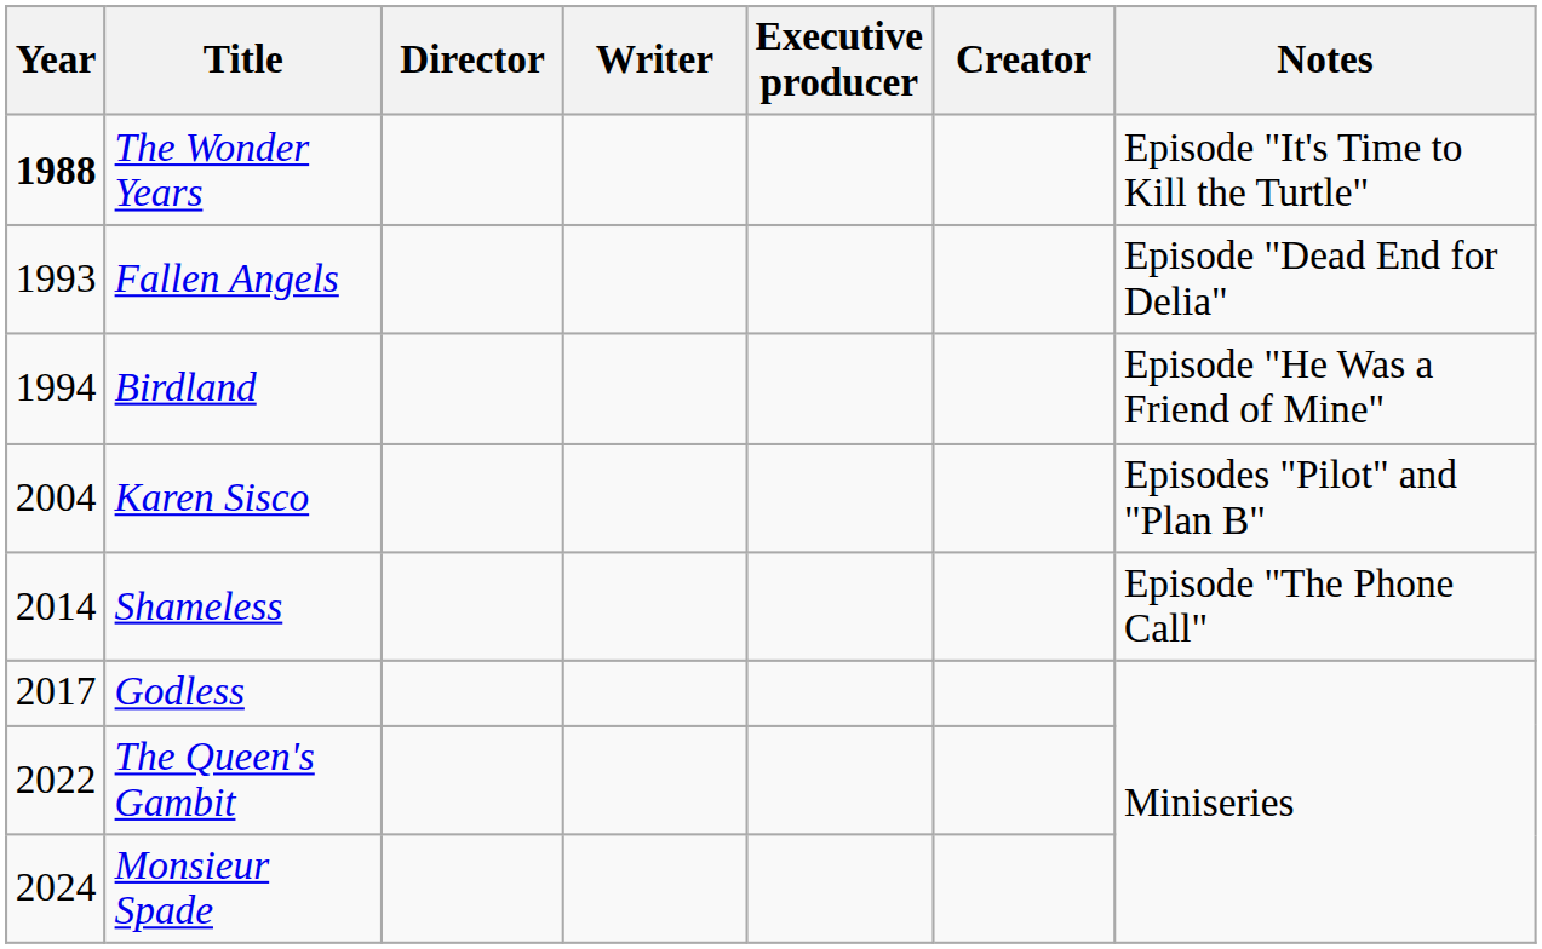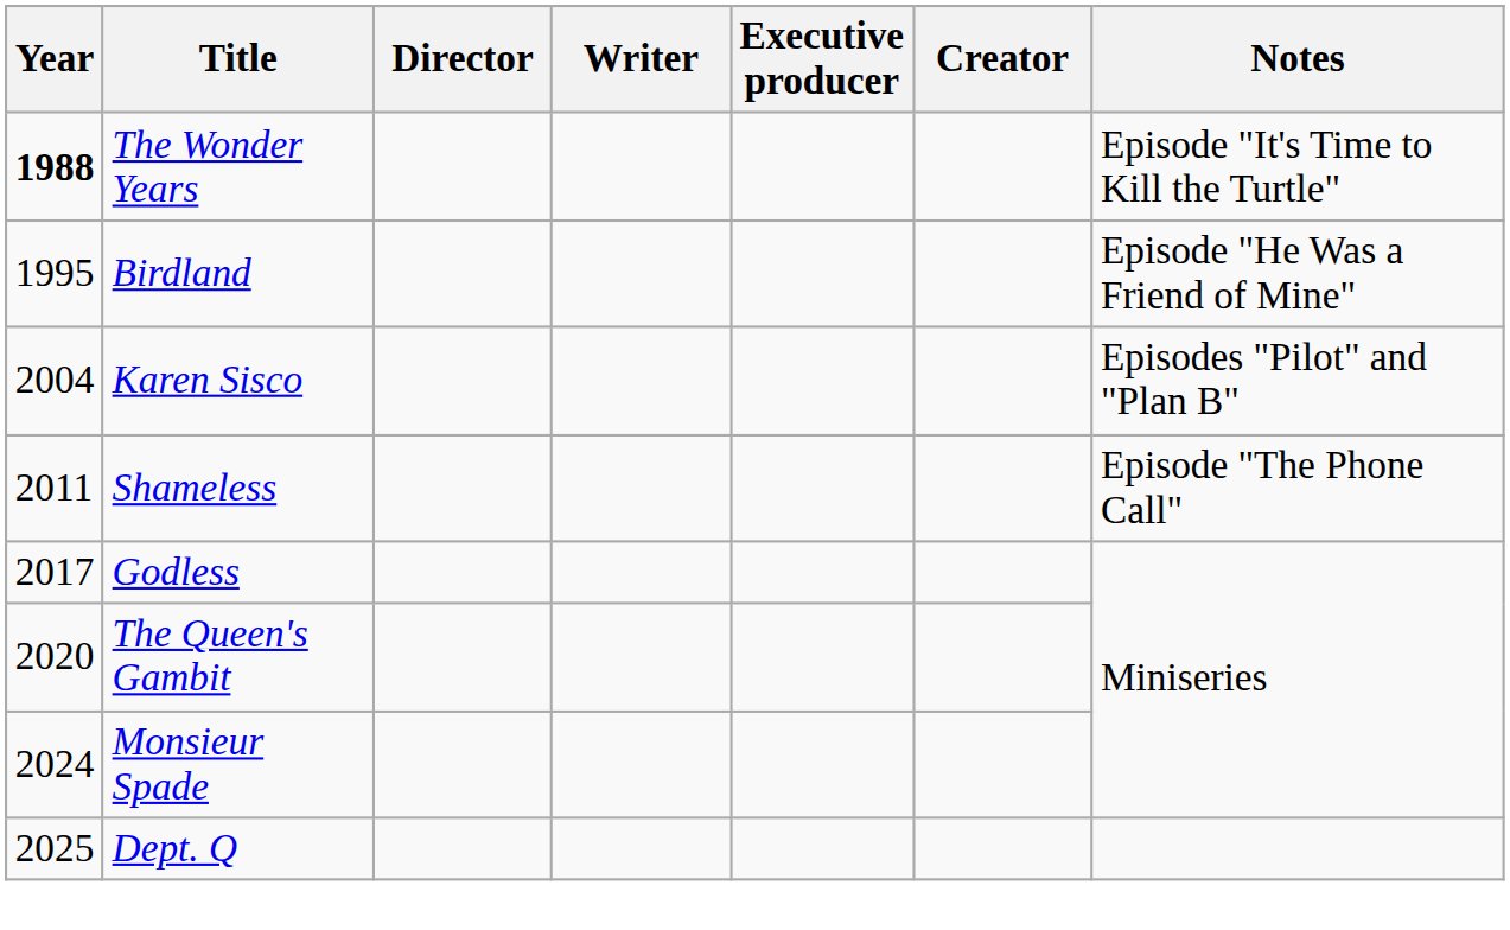- row: 1993 | Fallen Angels | Episode "Dead End for Delia"
Birdland | Year: 1994 -> 1995
Shameless | Year: 2014 -> 2011
The Queen's Gambit | Year: 2022 -> 2020
+ row: 2025 | Dept. Q
